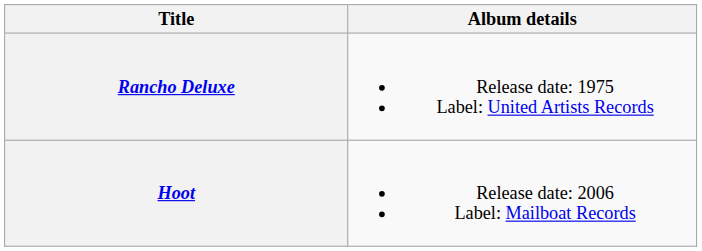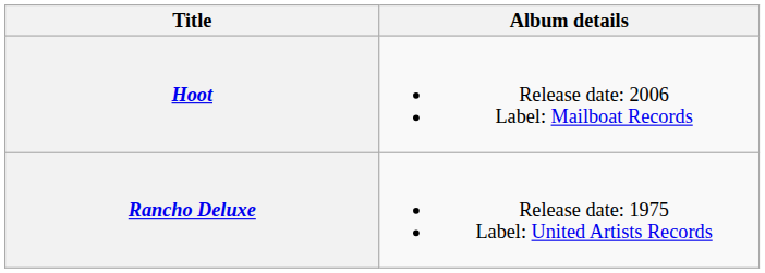rows swapped: Rancho Deluxe <-> Hoot
